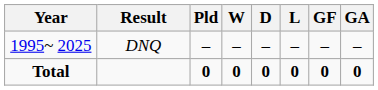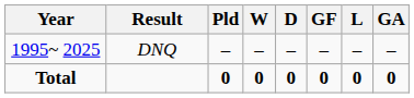columns swapped: L <-> GF
